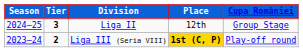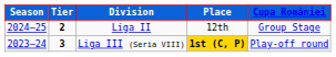Liga II | Tier: 3 -> 2
Liga III (Seria VIII) | Tier: 2 -> 3
